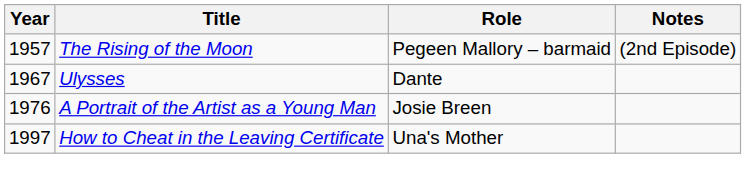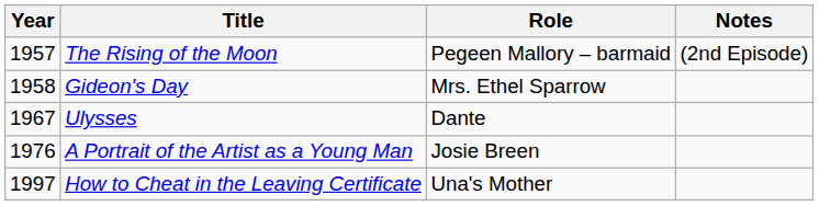+ row: 1958 | Gideon's Day | Mrs. Ethel Sparrow
